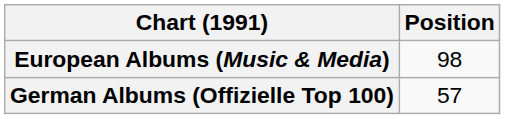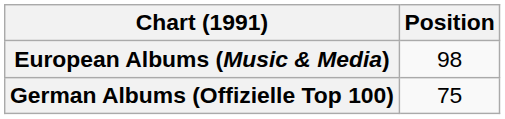German Albums (Offizielle Top 100) | Position: 57 -> 75
